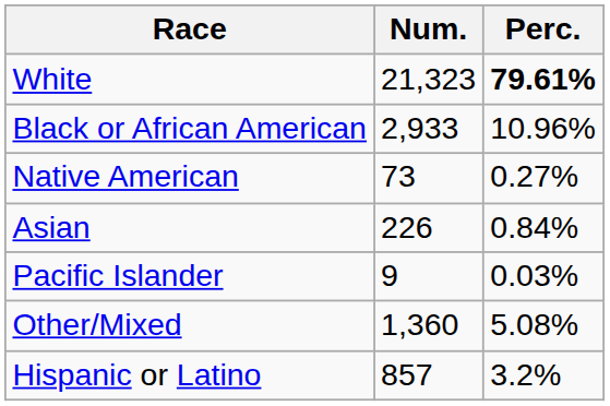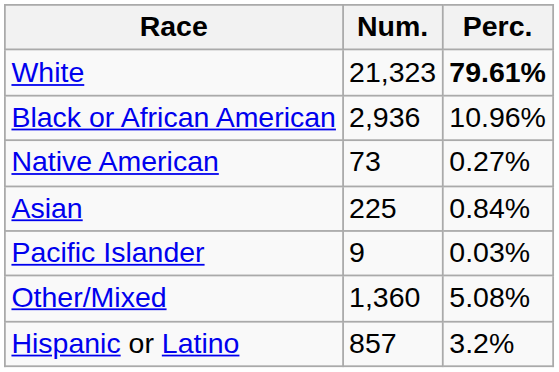Black or African American | Num.: 2,933 -> 2,936
Asian | Num.: 226 -> 225
